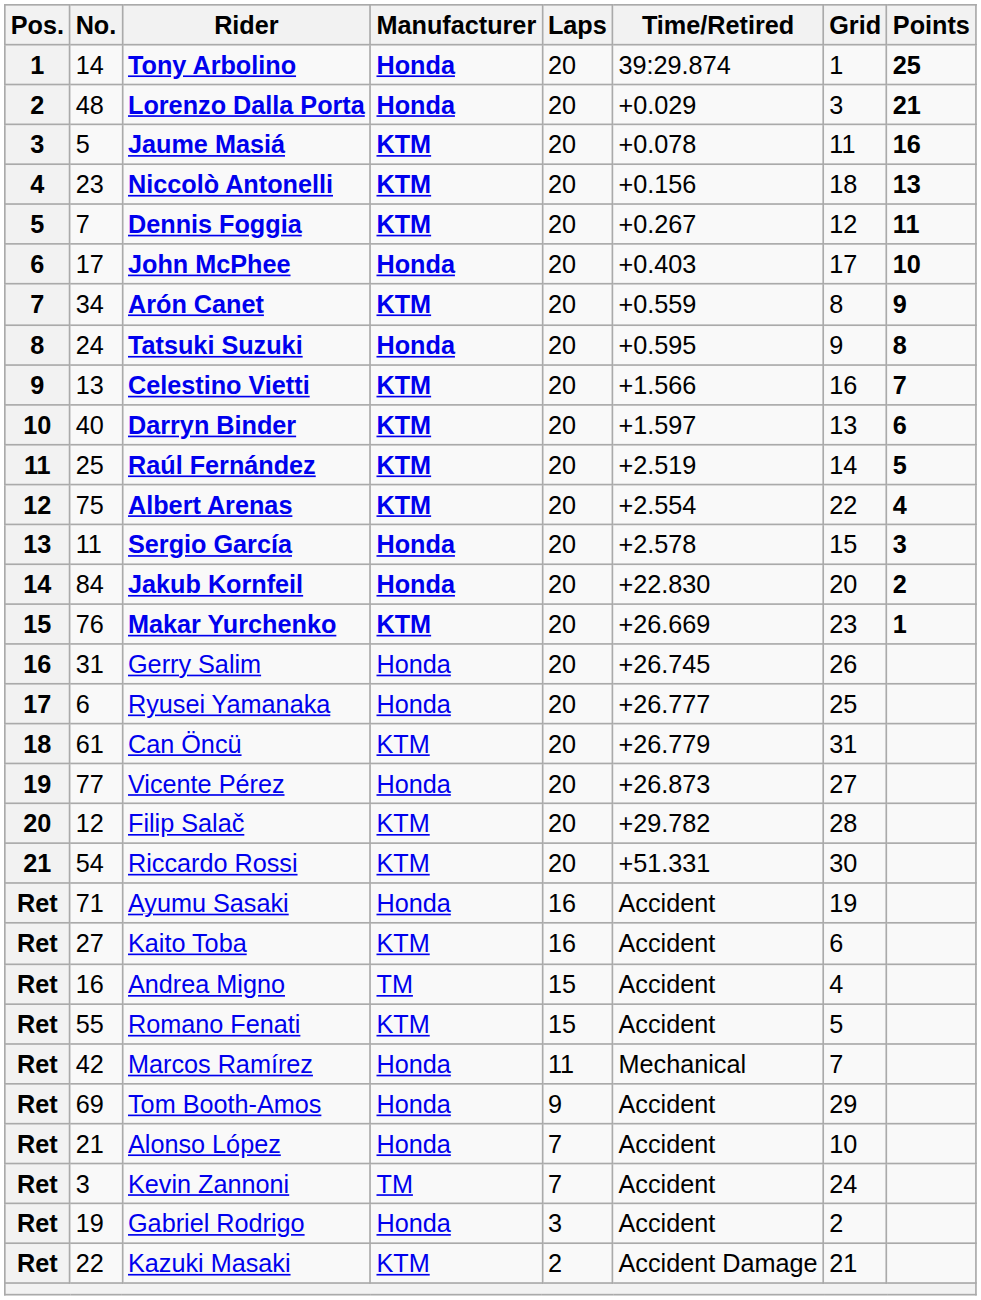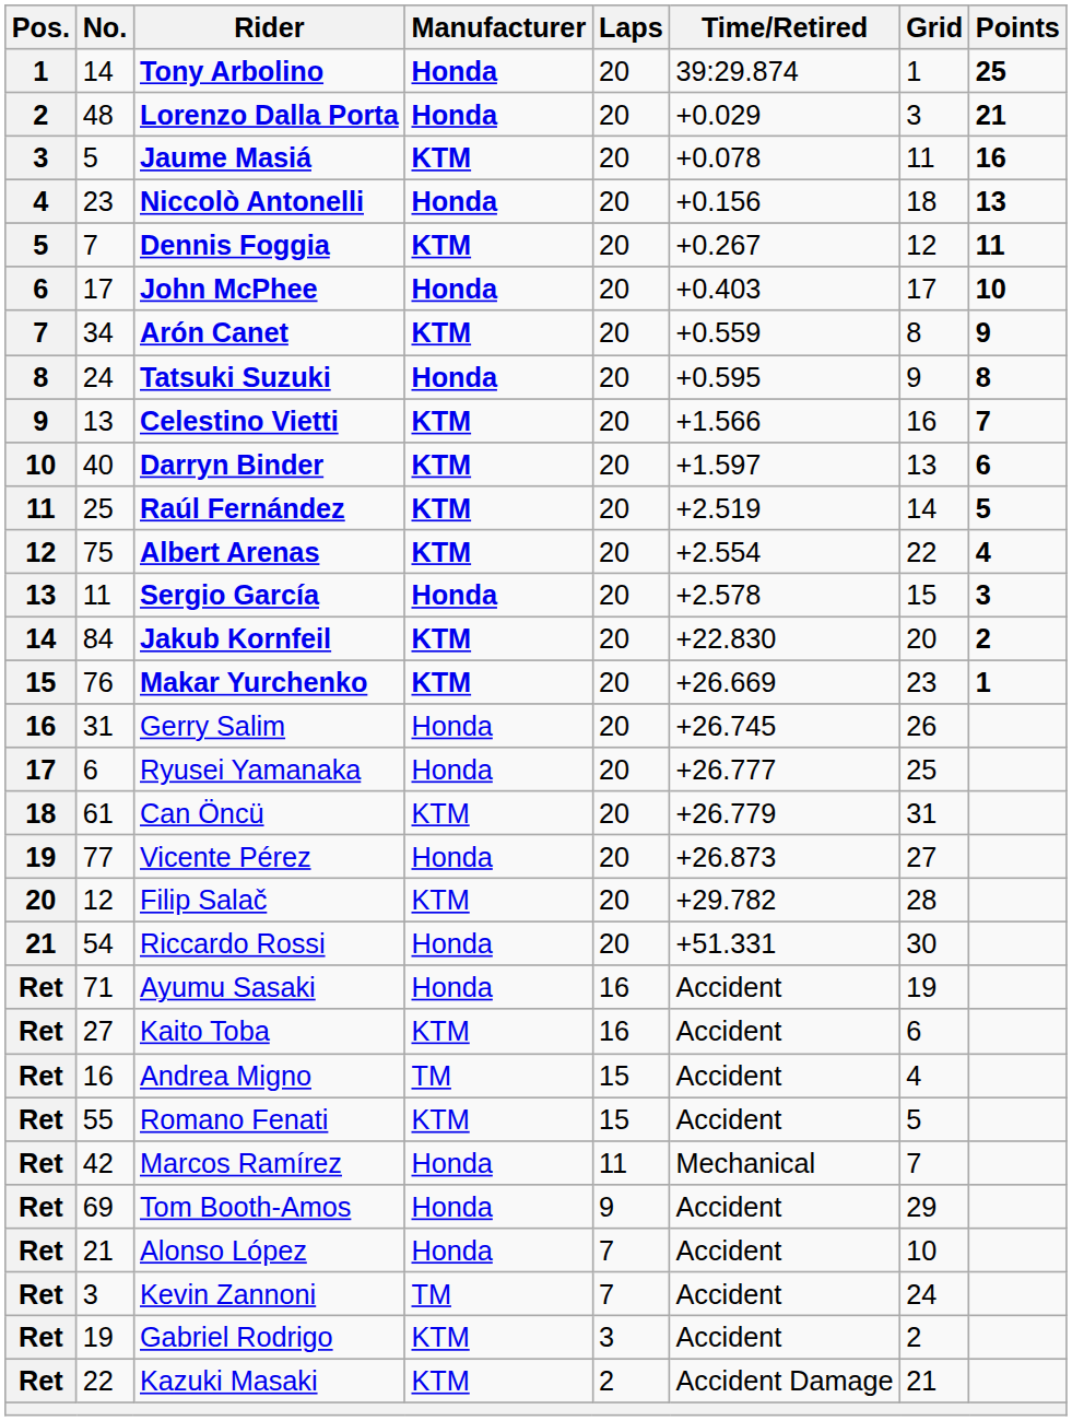Niccolò Antonelli | Manufacturer: KTM -> Honda
Jakub Kornfeil | Manufacturer: Honda -> KTM
Riccardo Rossi | Manufacturer: KTM -> Honda
Gabriel Rodrigo | Manufacturer: Honda -> KTM
